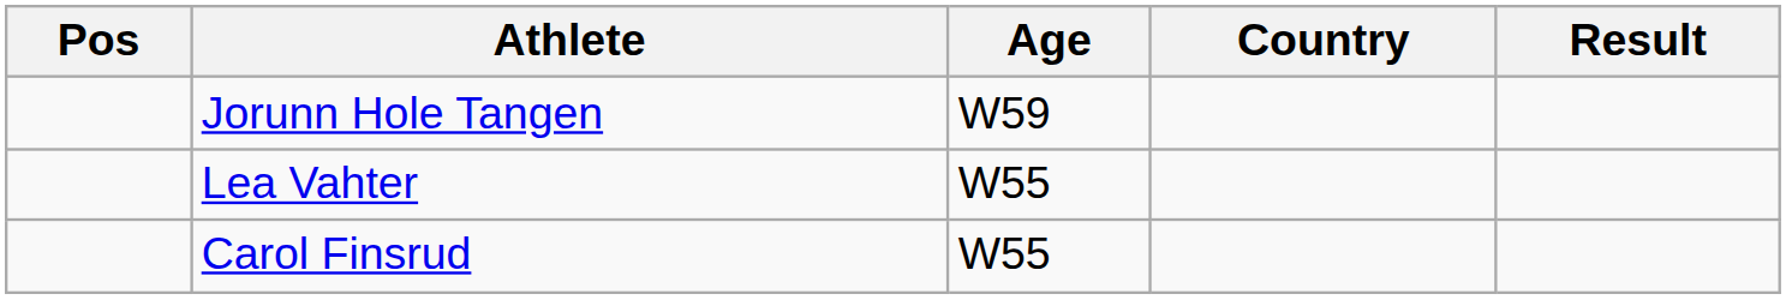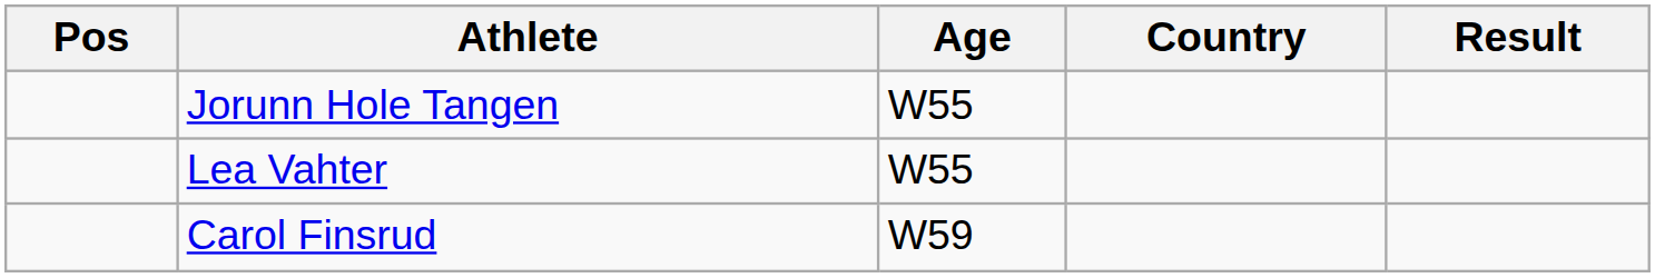Jorunn Hole Tangen | Age: W59 -> W55
Carol Finsrud | Age: W55 -> W59
